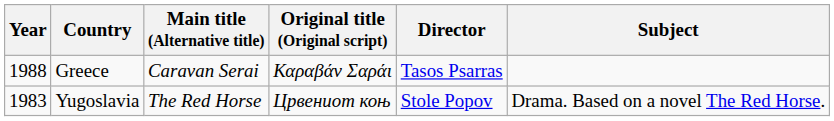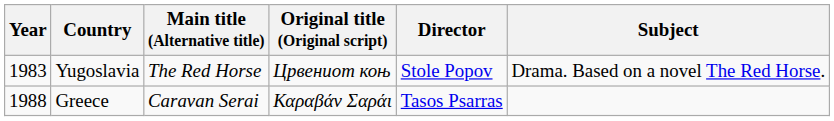rows swapped: Yugoslavia <-> Greece
